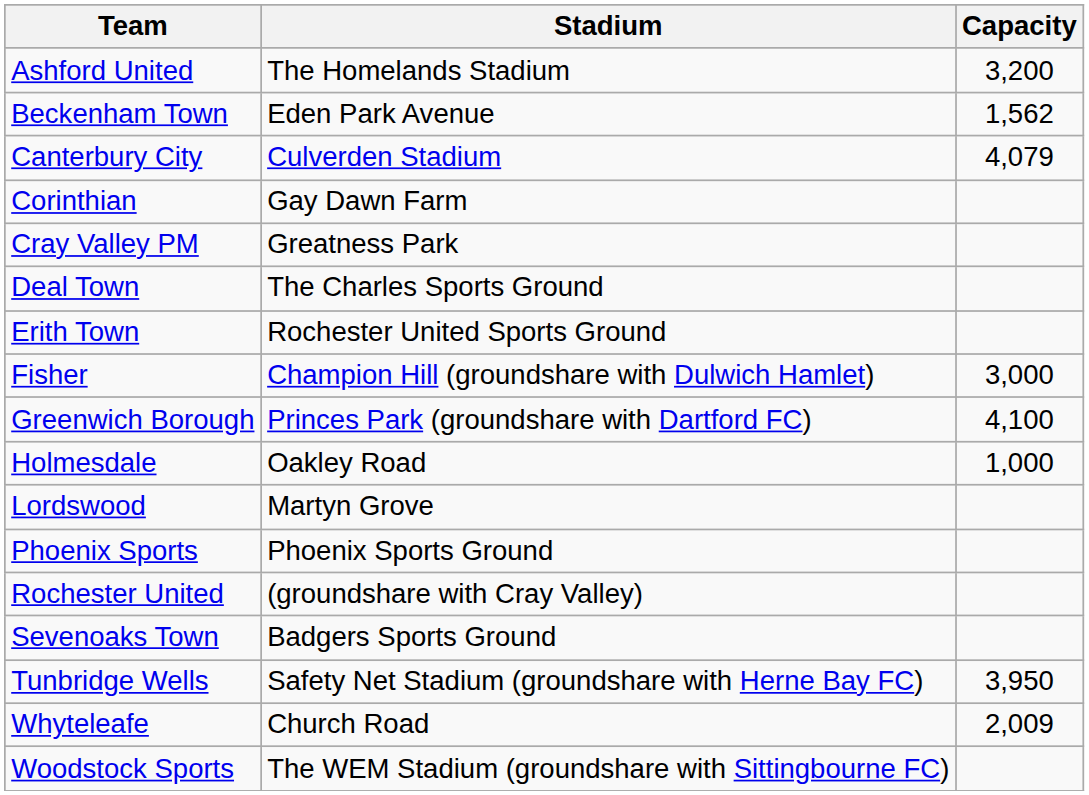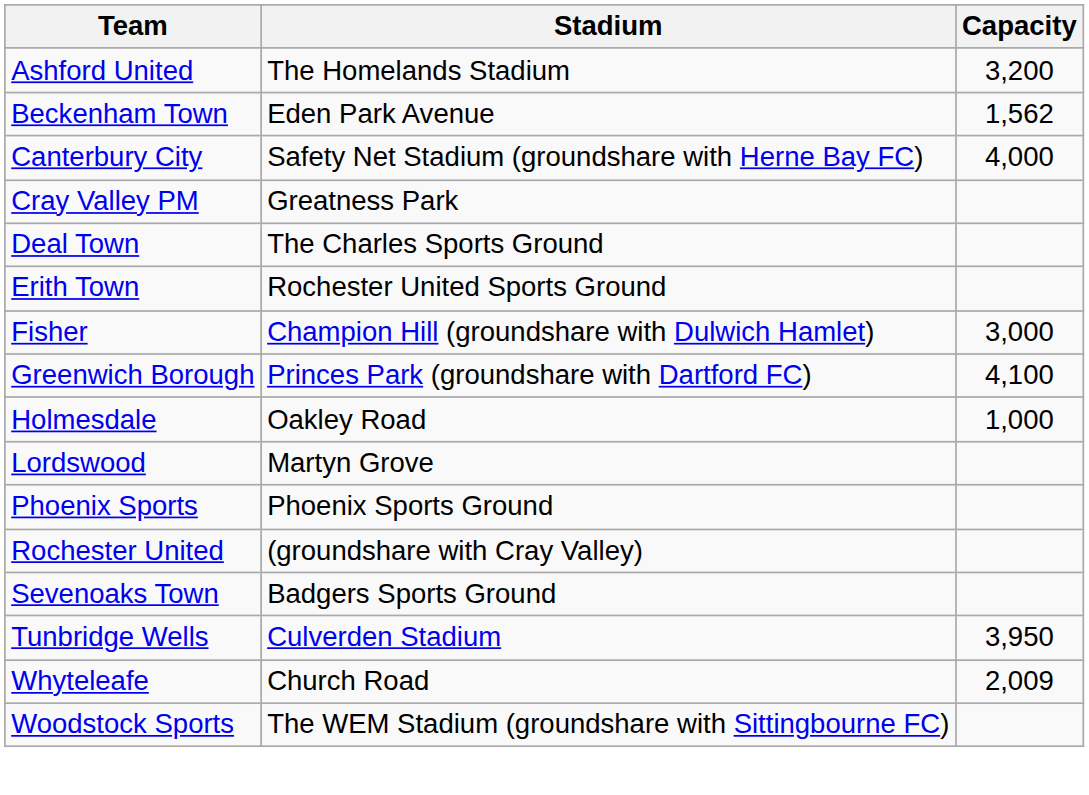Canterbury City | Stadium: Culverden Stadium -> Safety Net Stadium (groundshare with Herne Bay FC)
Canterbury City | Capacity: 4,079 -> 4,000
- row: Corinthian | Gay Dawn Farm
Tunbridge Wells | Stadium: Safety Net Stadium (groundshare with Herne Bay FC) -> Culverden Stadium
